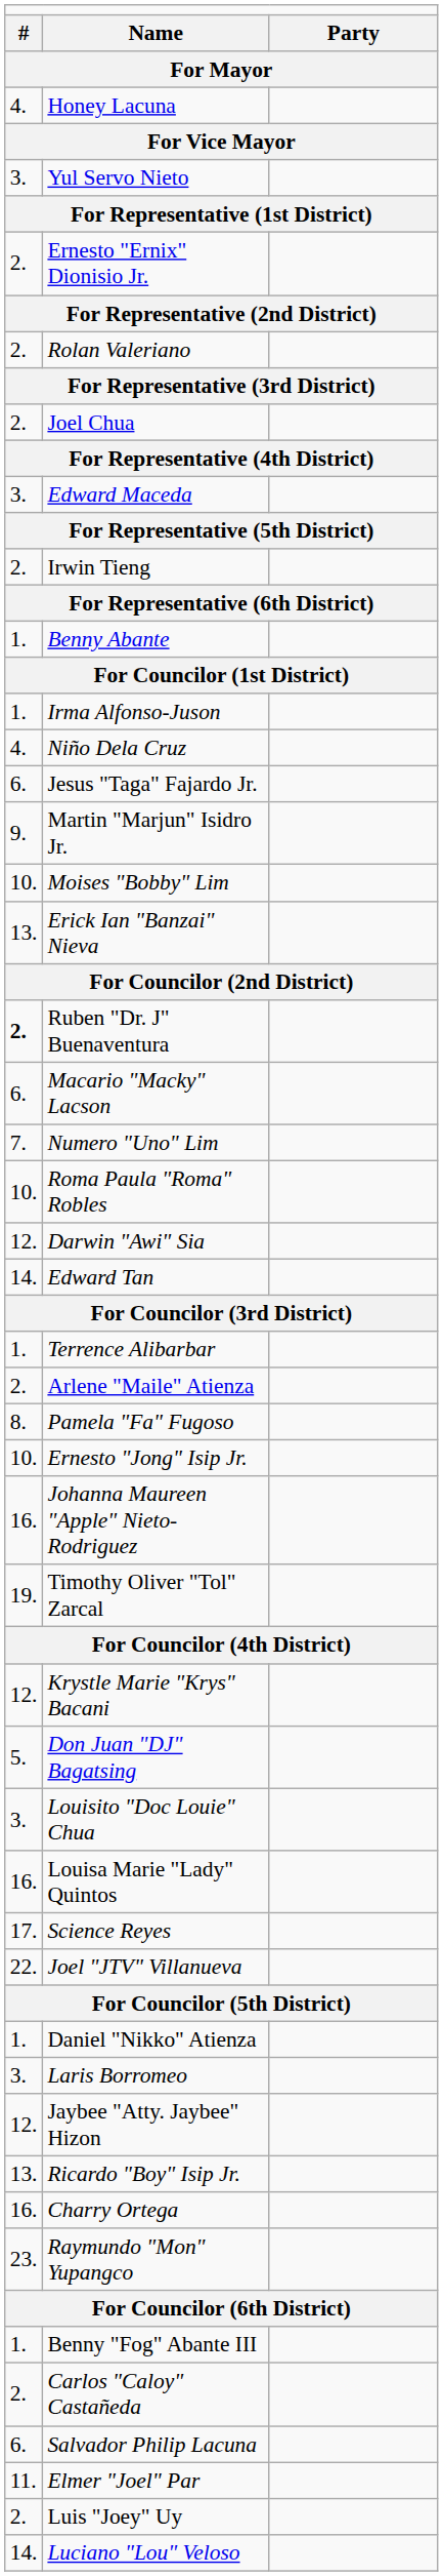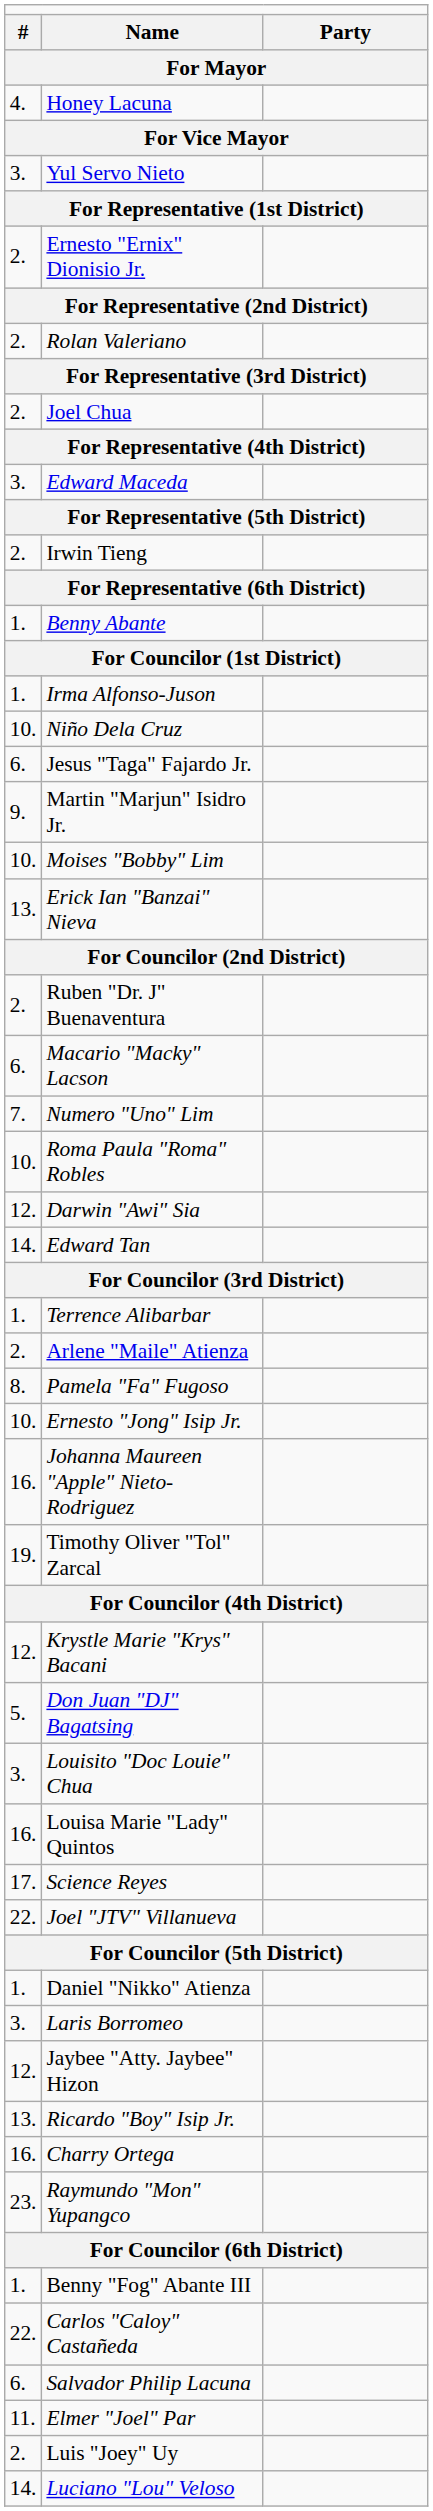Niño Dela Cruz | column 1: 4. -> 10.
Ruben "Dr. J" Buenaventura | column 1: bold -> normal
Carlos "Caloy" Castañeda | column 1: 2. -> 22.
